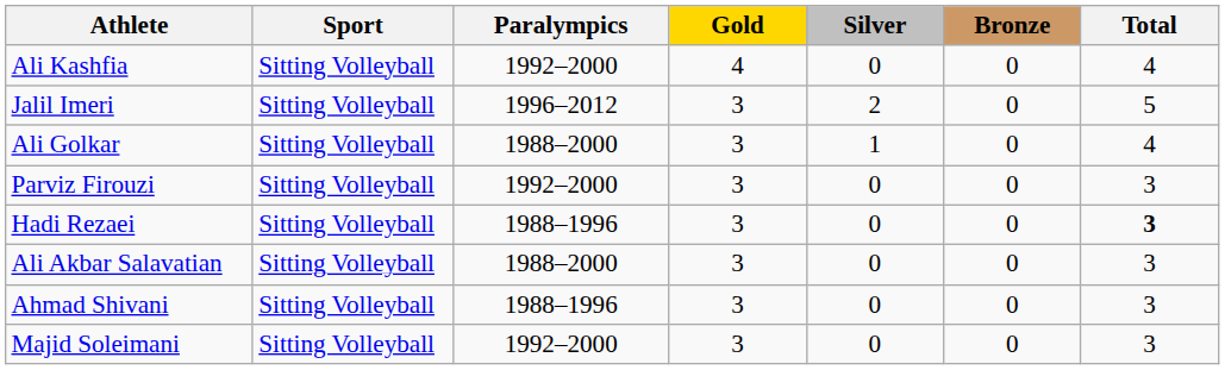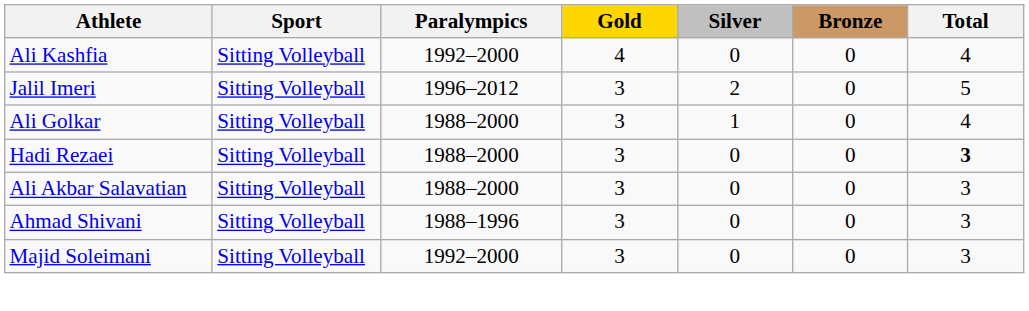- row: Parviz Firouzi | Sitting Volleyball | 1992–2000 | 3 | 0 | 0 | 3
Hadi Rezaei | Paralympics: 1988–1996 -> 1988–2000
